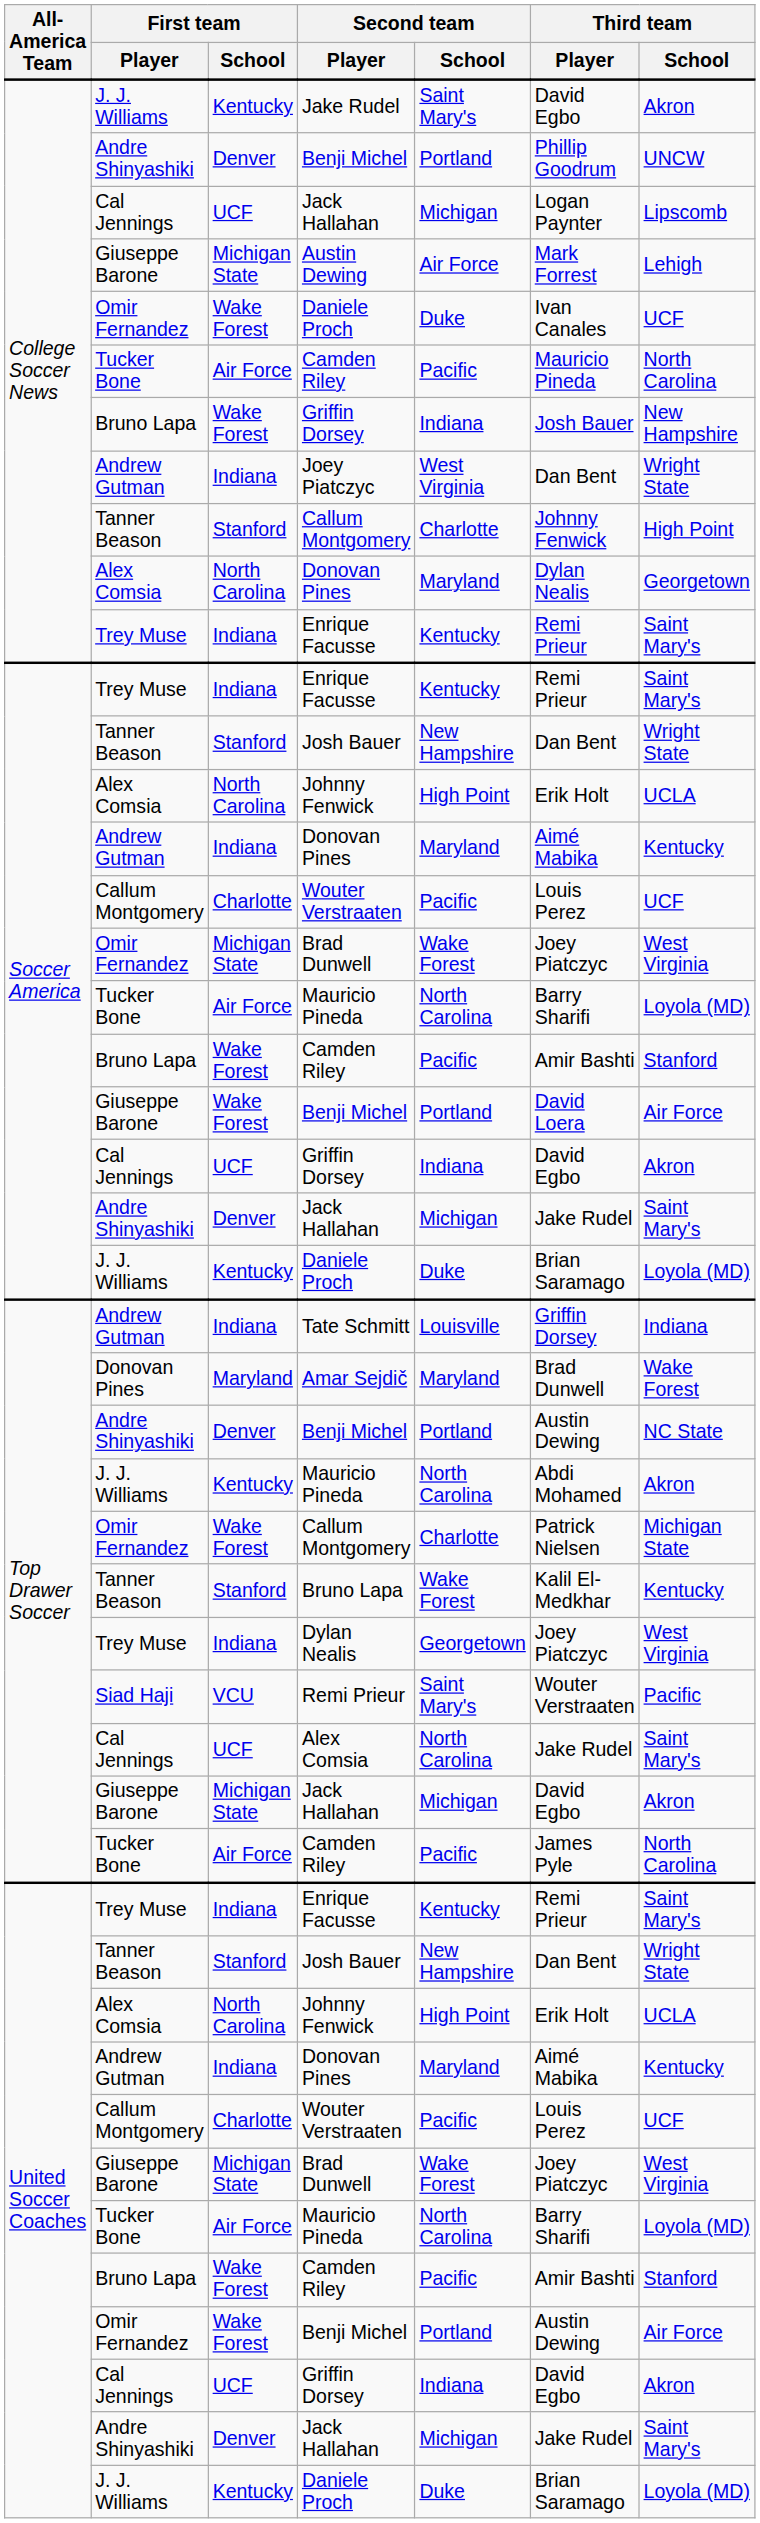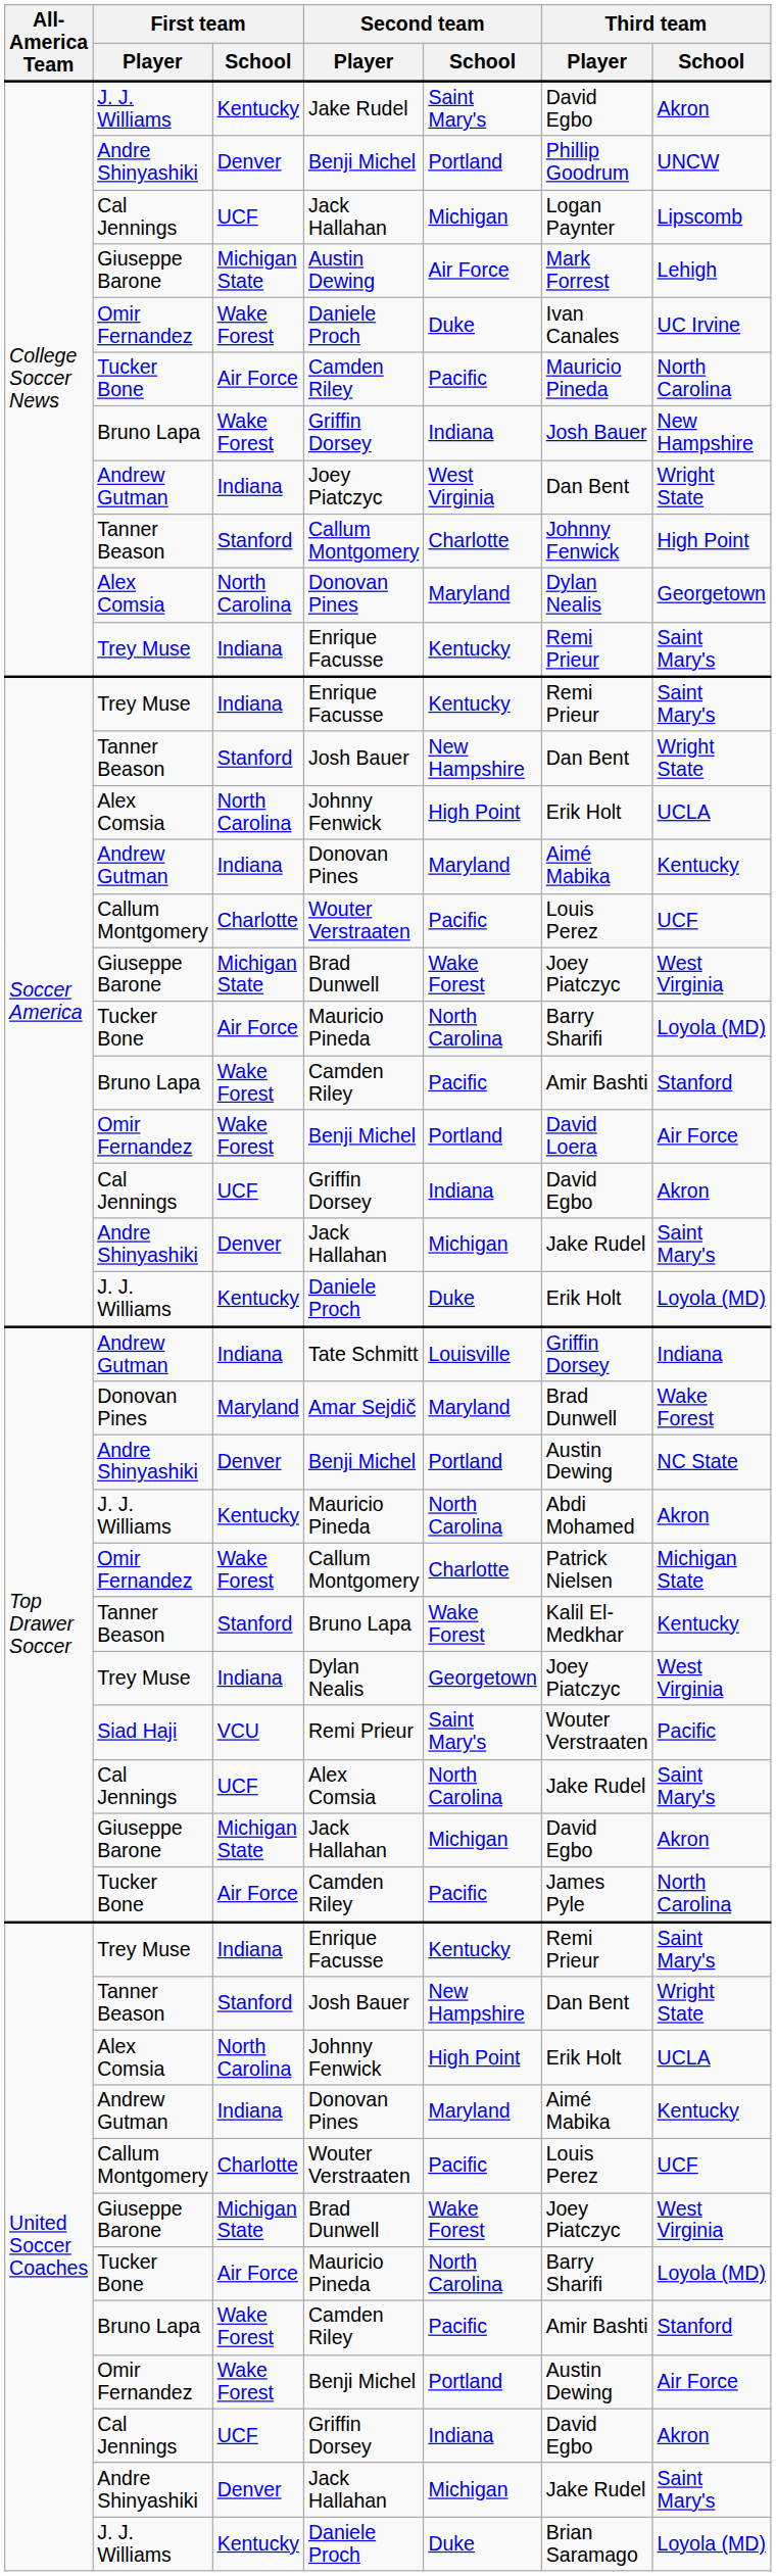College Soccer News / Daniele Proch | Third team / School: UCF -> UC Irvine
Soccer America / Brad Dunwell | First team / Player: Omir Fernandez -> Giuseppe Barone
Soccer America / Benji Michel | First team / Player: Giuseppe Barone -> Omir Fernandez
Soccer America / Daniele Proch | Third team / Player: Brian Saramago -> Erik Holt
